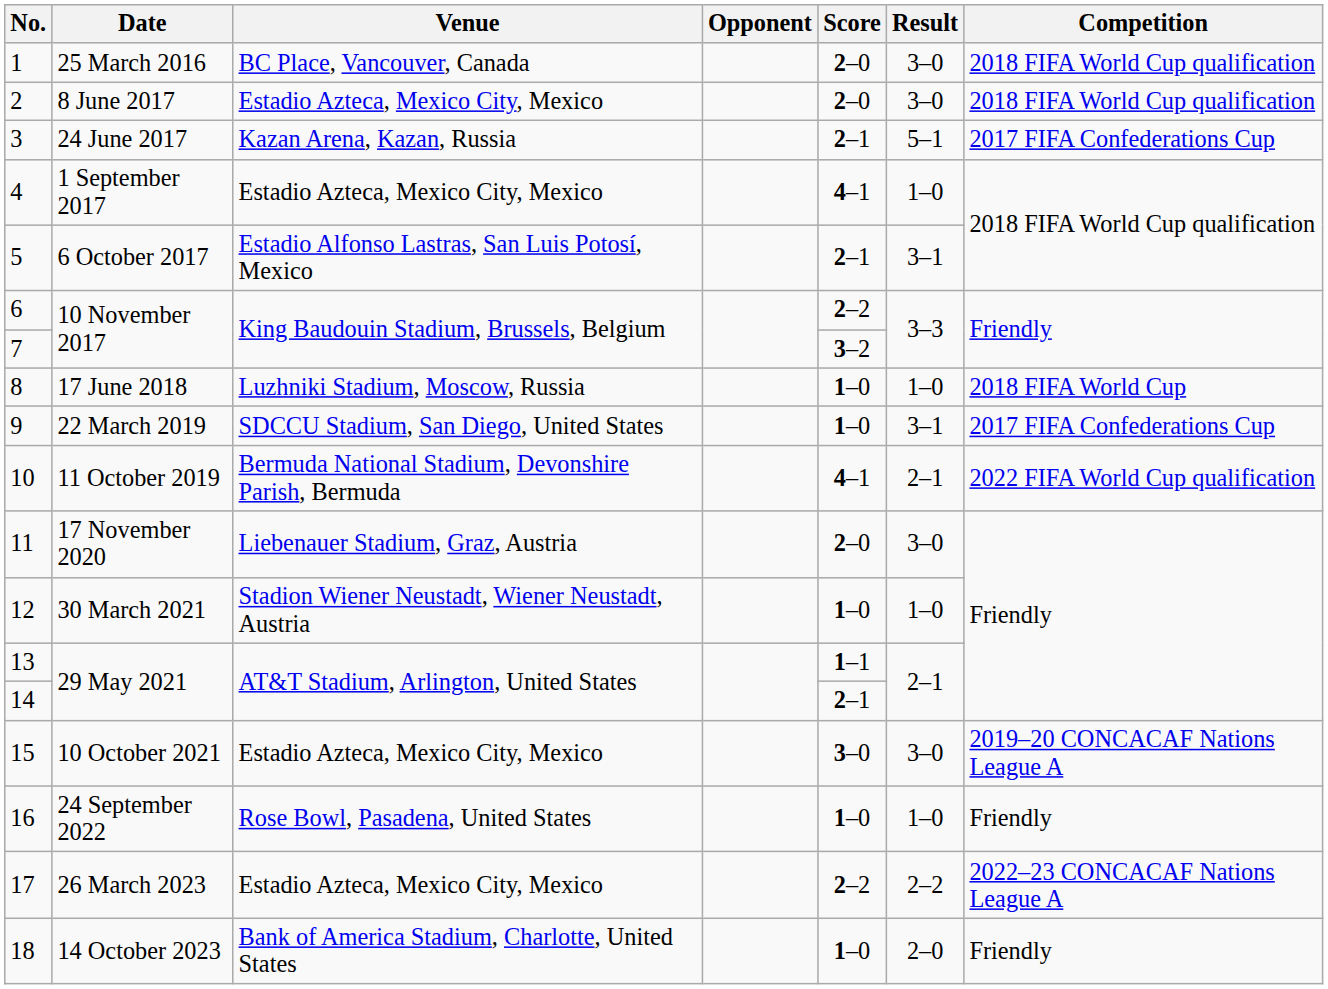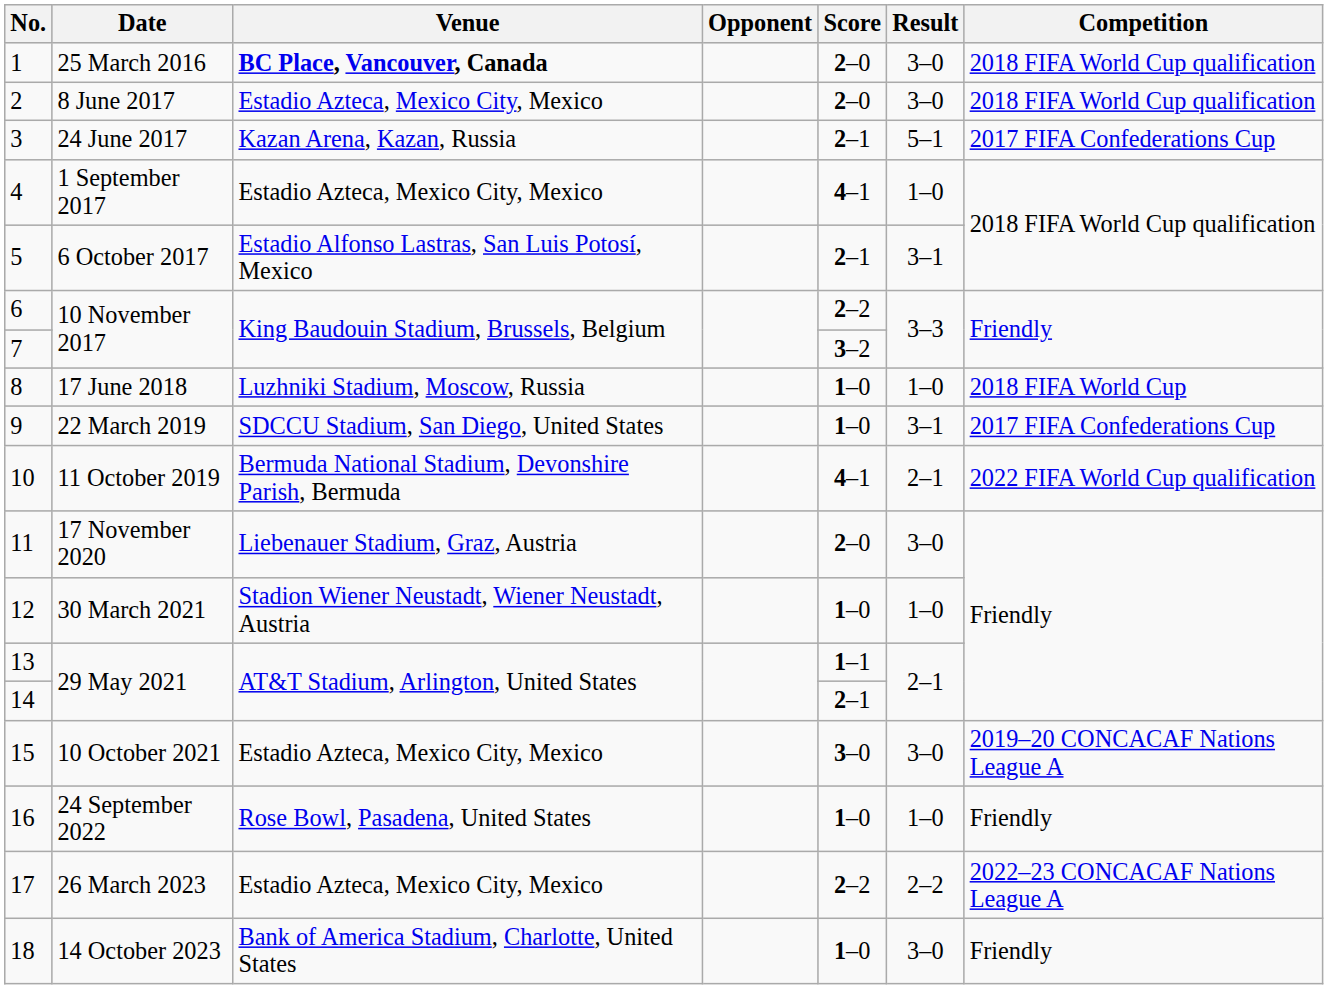1 | Venue: normal -> bold
18 | Result: 2–0 -> 3–0
